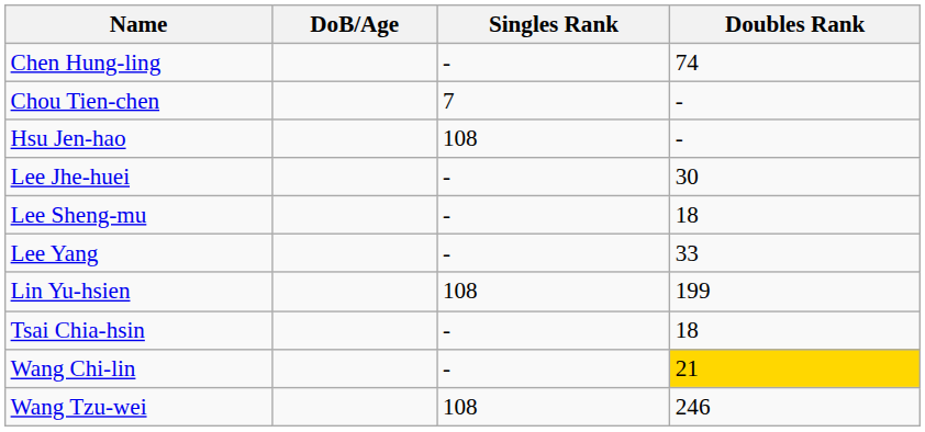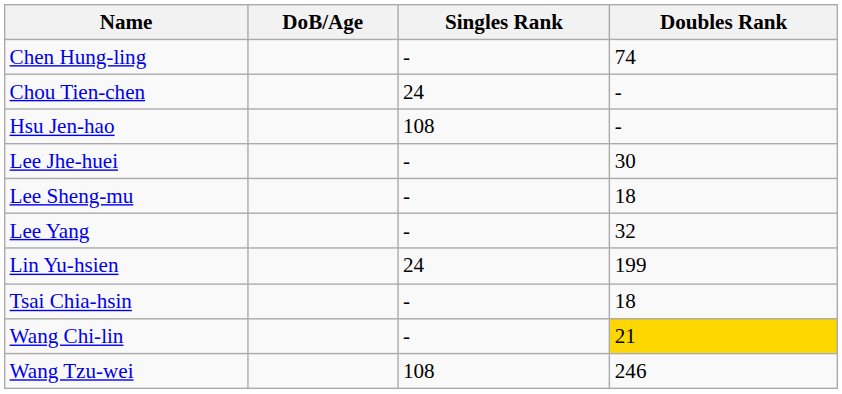Chou Tien-chen | Singles Rank: 7 -> 24
Lee Yang | Doubles Rank: 33 -> 32
Lin Yu-hsien | Singles Rank: 108 -> 24
